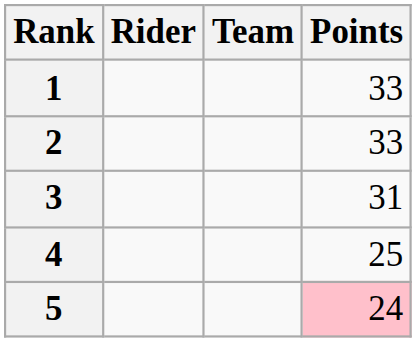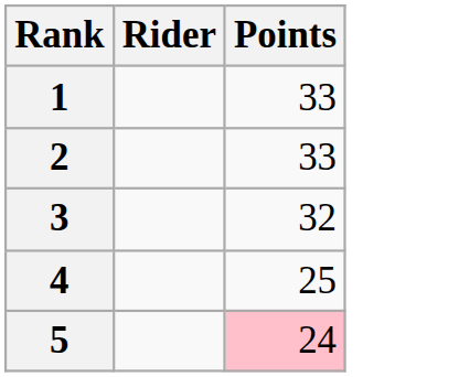- column: Team
3 | Points: 31 -> 32
